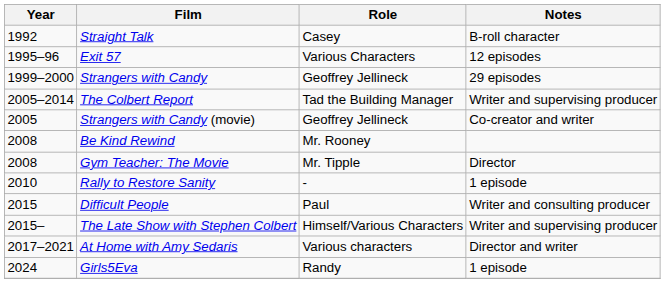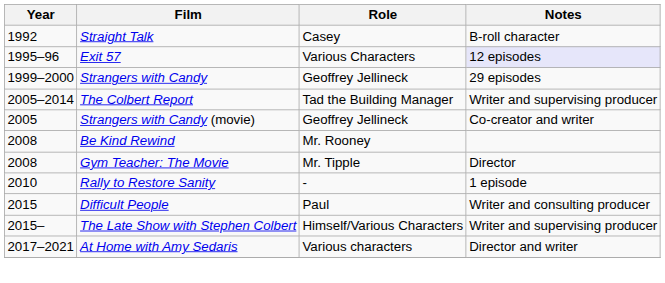Exit 57 | Notes: no background -> lavender background
- row: 2024 | Girls5Eva | Randy | 1 episode
